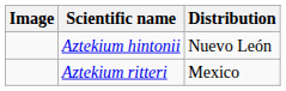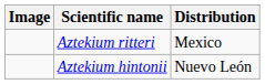rows swapped: Aztekium hintonii <-> Aztekium ritteri
